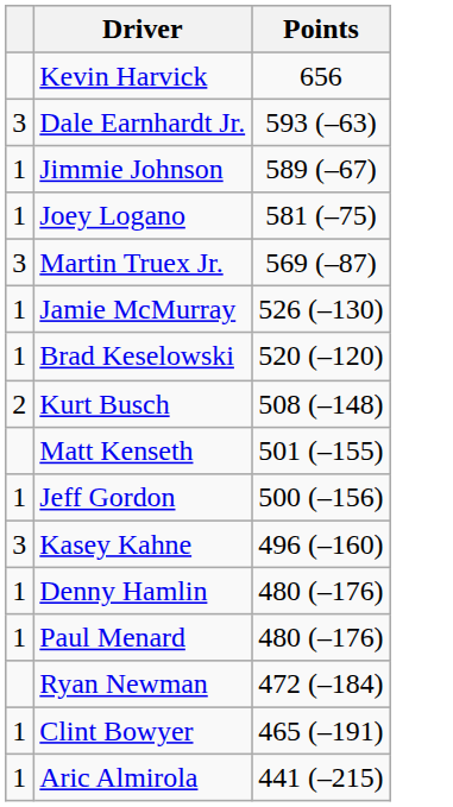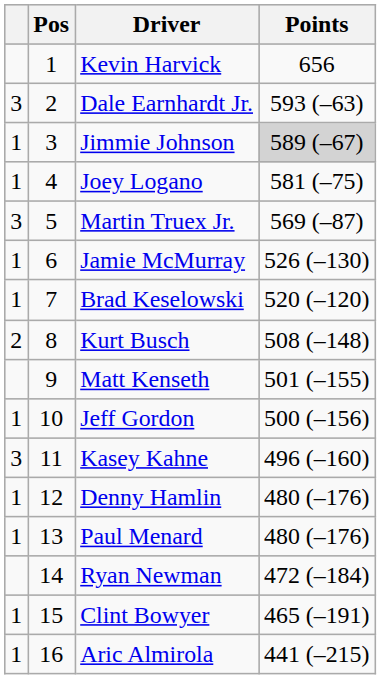+ column: Pos | 1 | 2 | 3 | 4 | 5 | 6 | 7 | 8 | 9 | 10 | 11 | 12 | 13 | 14 | 15 | 16
Jimmie Johnson | Points: no background -> lightgrey background
